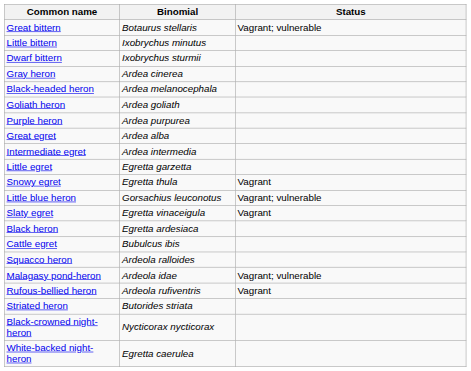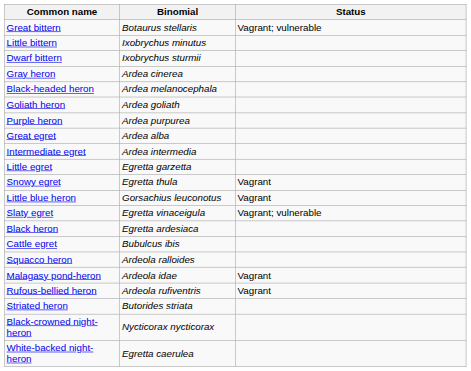Little blue heron | Status: Vagrant; vulnerable -> Vagrant
Slaty egret | Status: Vagrant -> Vagrant; vulnerable
Malagasy pond-heron | Status: Vagrant; vulnerable -> Vagrant
